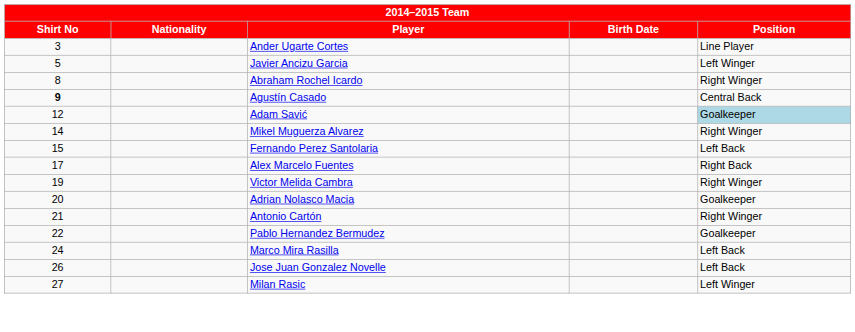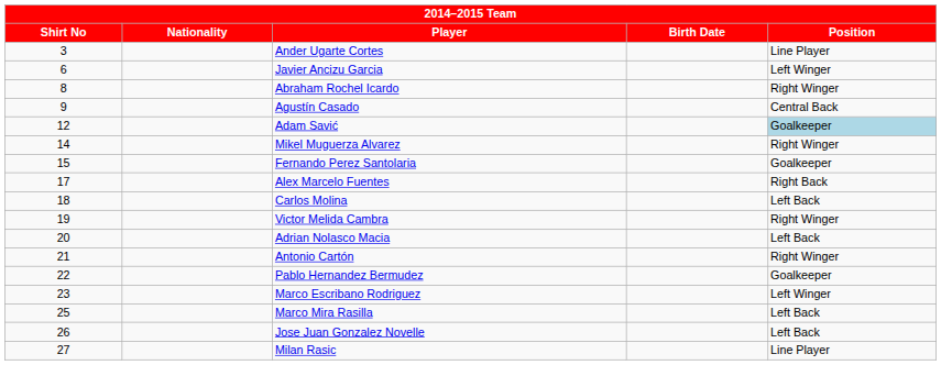Javier Ancizu Garcia | Shirt No: 5 -> 6
Agustín Casado | Shirt No: bold -> normal
Fernando Perez Santolaria | Position: Left Back -> Goalkeeper
+ row: 18 | Carlos Molina | Left Back
Adrian Nolasco Macia | Position: Goalkeeper -> Left Back
+ row: 23 | Marco Escribano Rodriguez | Left Winger
Marco Mira Rasilla | Shirt No: 24 -> 25
Milan Rasic | Position: Left Winger -> Line Player
